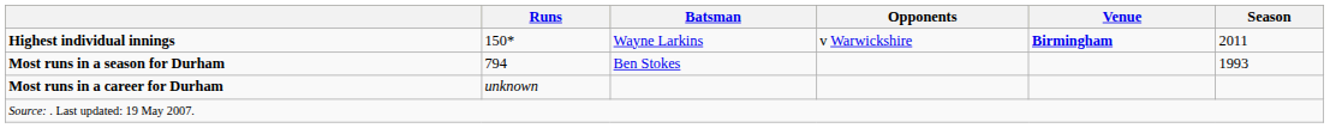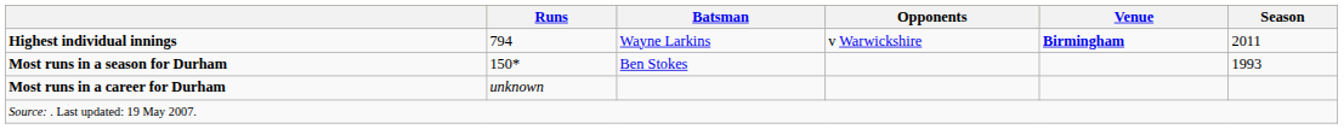Highest individual innings | Runs: 150* -> 794
Most runs in a season for Durham | Runs: 794 -> 150*
